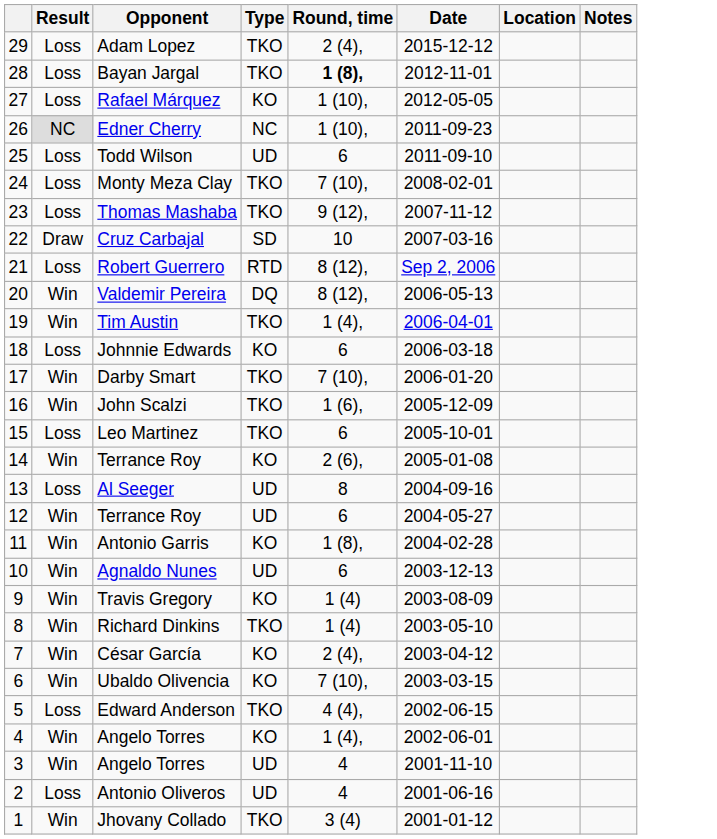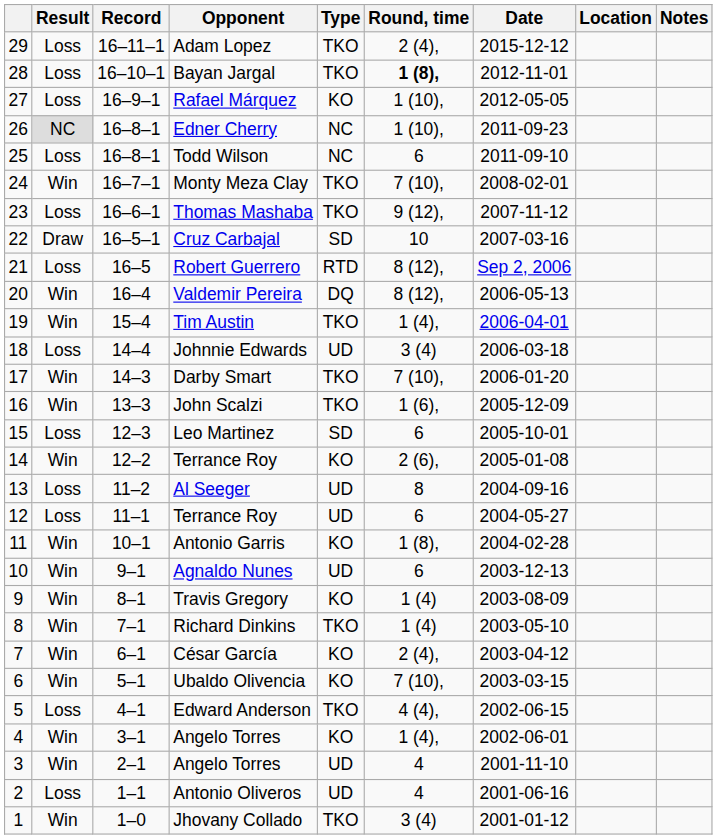+ column: Record | 16–11–1 | 16–10–1 | 16–9–1 | 16–8–1 | 16–8–1 | 16–7–1 | 16–6–1 | 16–5–1 | 16–5 | 16–4 | 15–4 | 14–4 | 14–3 | 13–3 | 12–3 | 12–2 | 11–2 | 11–1 | 10–1 | 9–1 | 8–1 | 7–1 | 6–1 | 5–1 | 4–1 | 3–1 | 2–1 | 1–1 | 1–0
Todd Wilson | Type: UD -> NC
Monty Meza Clay | Result: Loss -> Win
Johnnie Edwards | Type: KO -> UD
Johnnie Edwards | Round, time: 6 -> 3 (4)
Leo Martinez | Type: TKO -> SD
12 / Terrance Roy | Result: Win -> Loss
